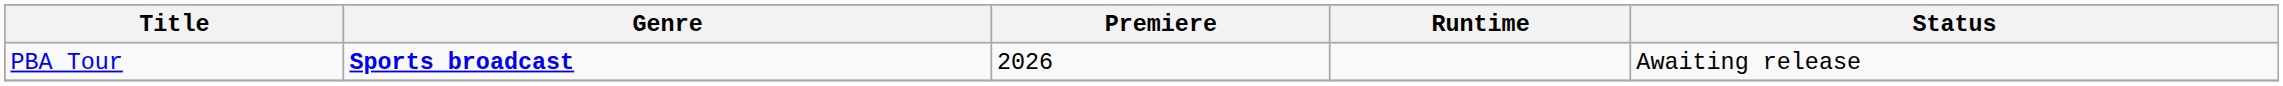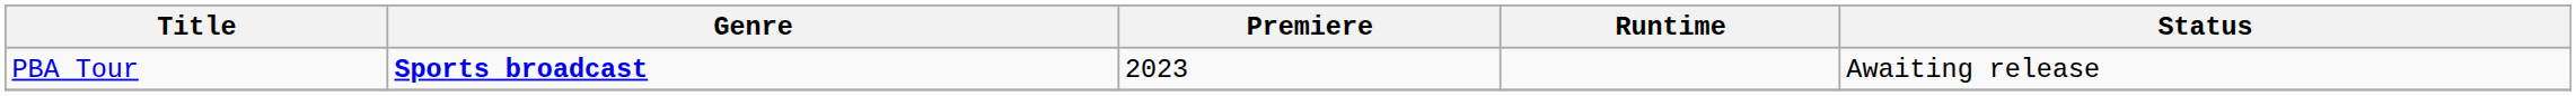PBA Tour | Premiere: 2026 -> 2023
